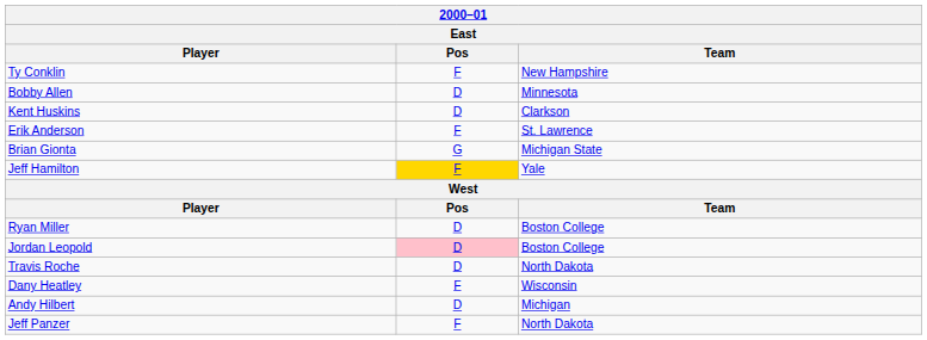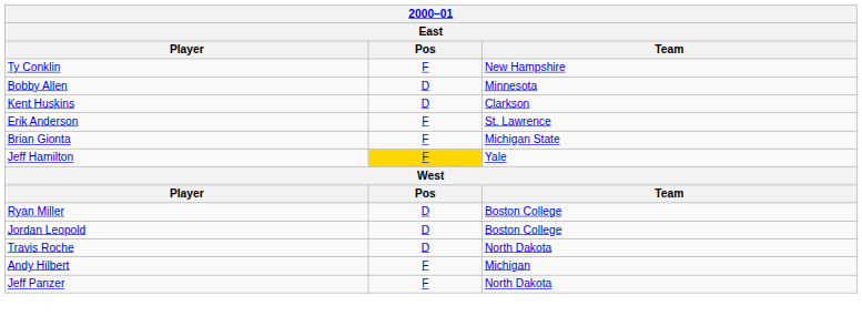Brian Gionta | Pos: G -> F
Jordan Leopold | Pos: pink background -> no background
- row: Dany Heatley | F | Wisconsin
Andy Hilbert | Pos: D -> F
